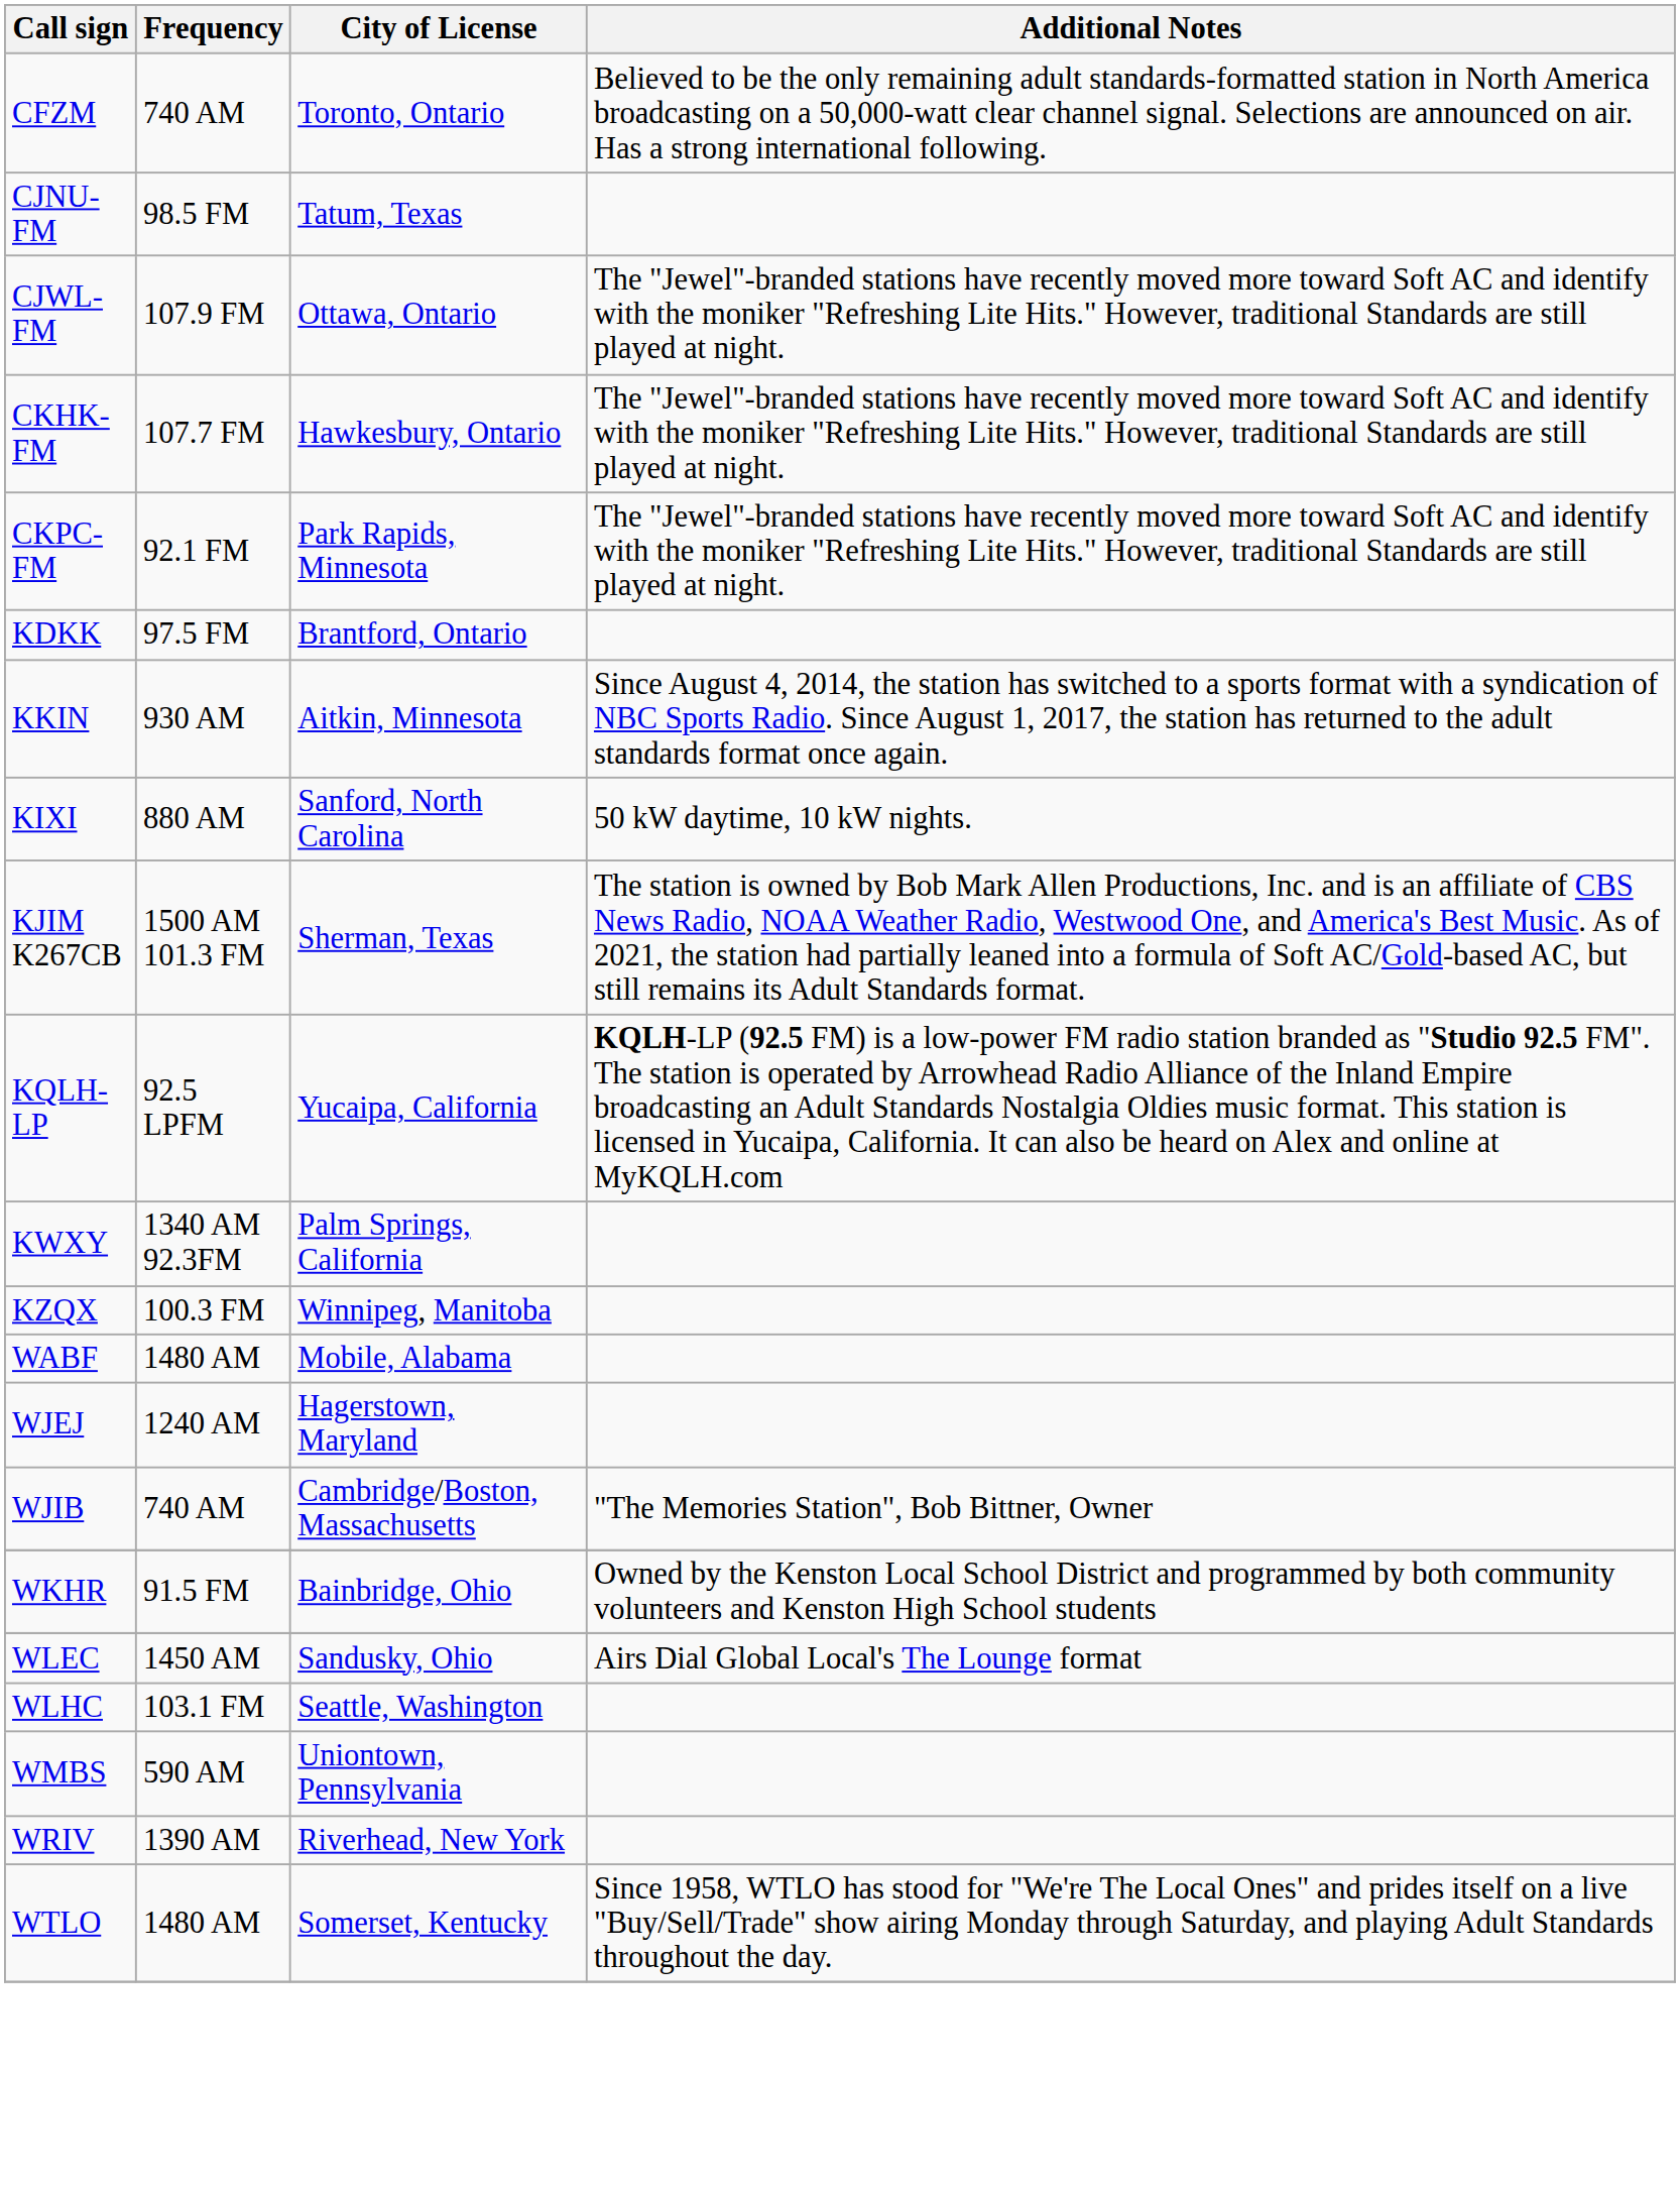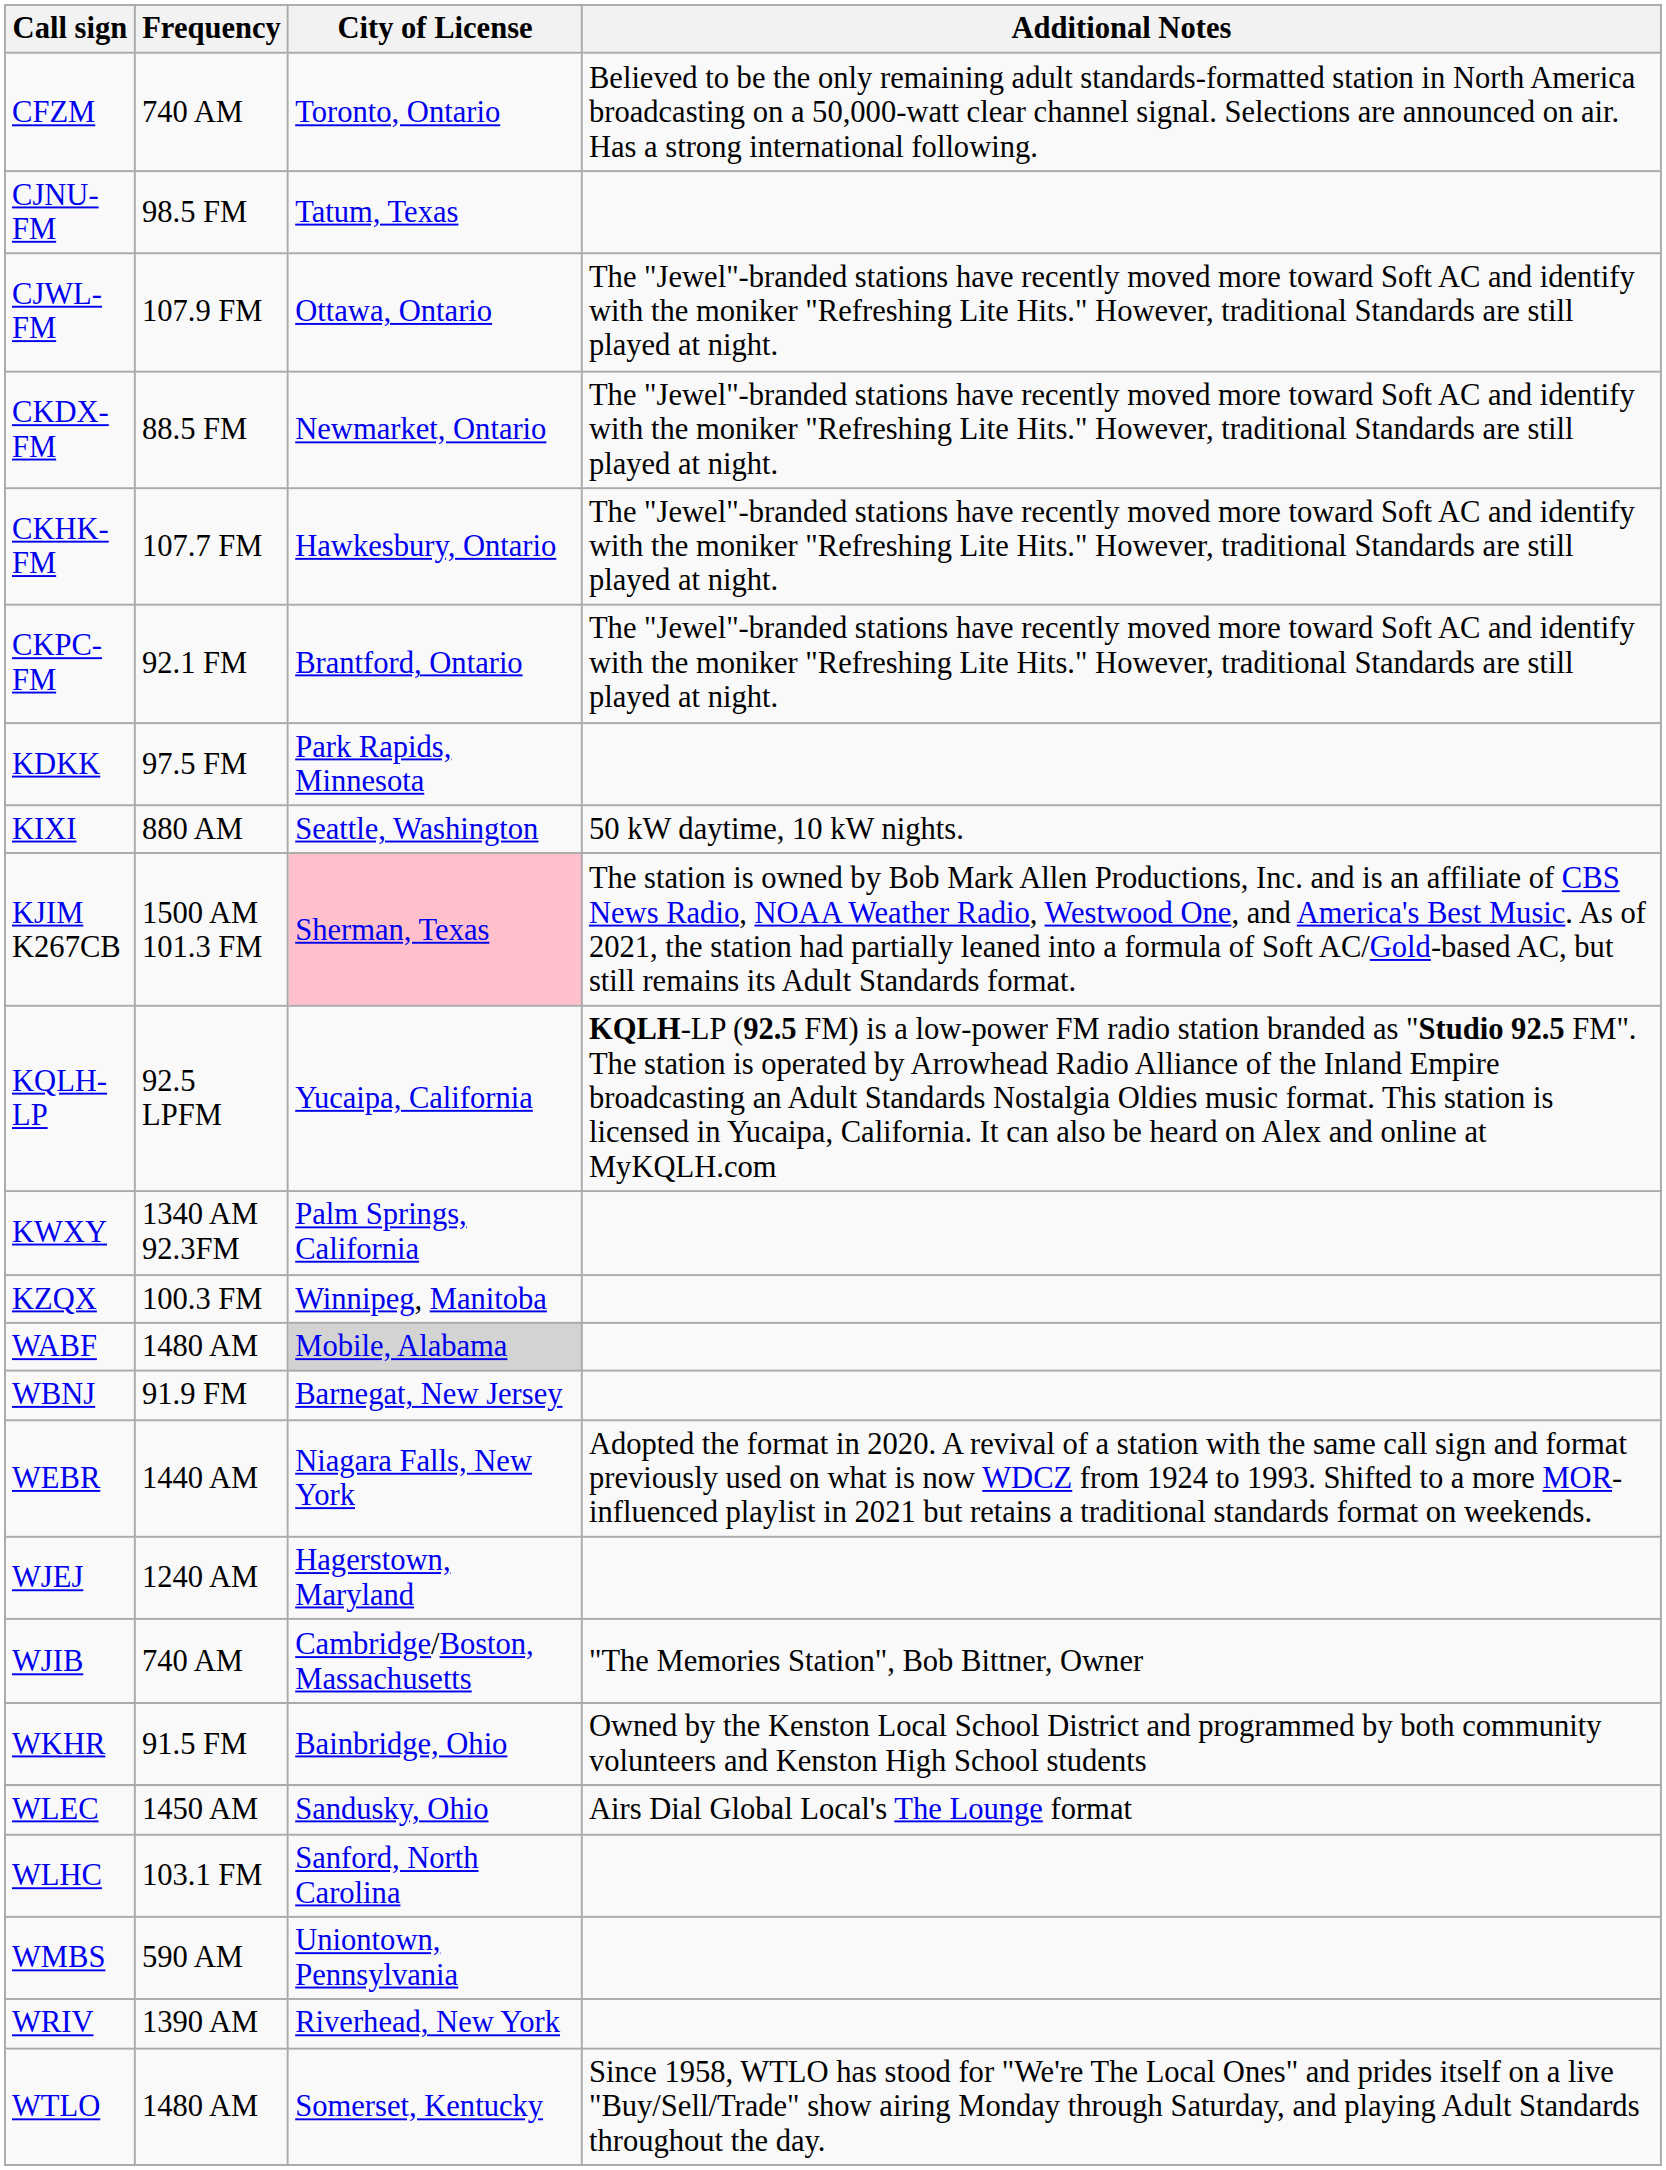+ row: CKDX-FM | 88.5 FM | Newmarket, Ontario | The "Jewel"-branded stations have recently moved more toward Soft AC and identify with the moniker "Refreshing Lite Hits." However, traditional Standards are still played at night.
CKPC-FM | City of License: Park Rapids, Minnesota -> Brantford, Ontario
KDKK | City of License: Brantford, Ontario -> Park Rapids, Minnesota
- row: KKIN | 930 AM | Aitkin, Minnesota | Since August 4, 2014, the station has switched to a sports format with a syndication of NBC Sports Radio. Since August 1, 2017, the station has returned to the adult standards format once again.
KIXI | City of License: Sanford, North Carolina -> Seattle, Washington
KJIM K267CB | City of License: no background -> pink background
WABF | City of License: no background -> lightgrey background
+ row: WBNJ | 91.9 FM | Barnegat, New Jersey
+ row: WEBR | 1440 AM | Niagara Falls, New York | Adopted the format in 2020. A revival of a station with the same call sign and format previously used on what is now WDCZ from 1924 to 1993. Shifted to a more MOR-influenced playlist in 2021 but retains a traditional standards format on weekends.
WLHC | City of License: Seattle, Washington -> Sanford, North Carolina
